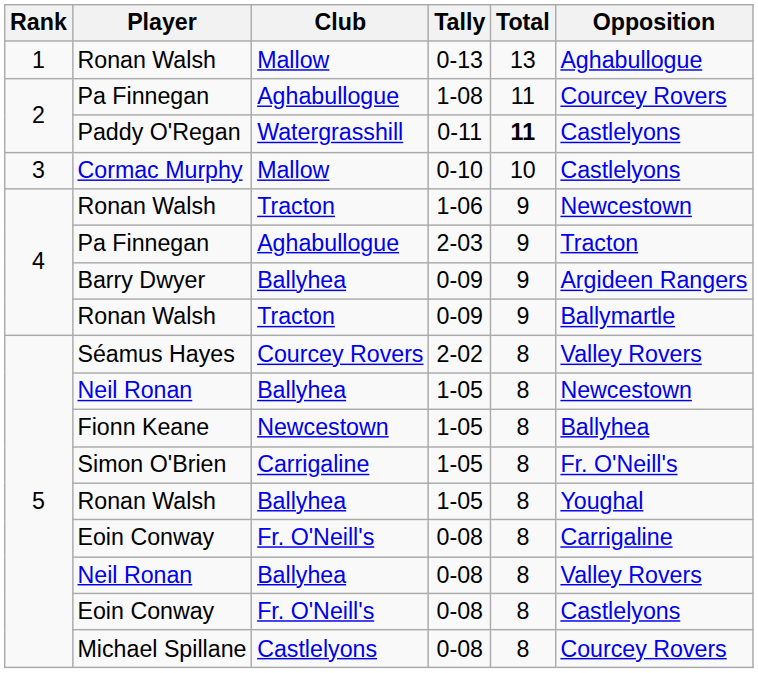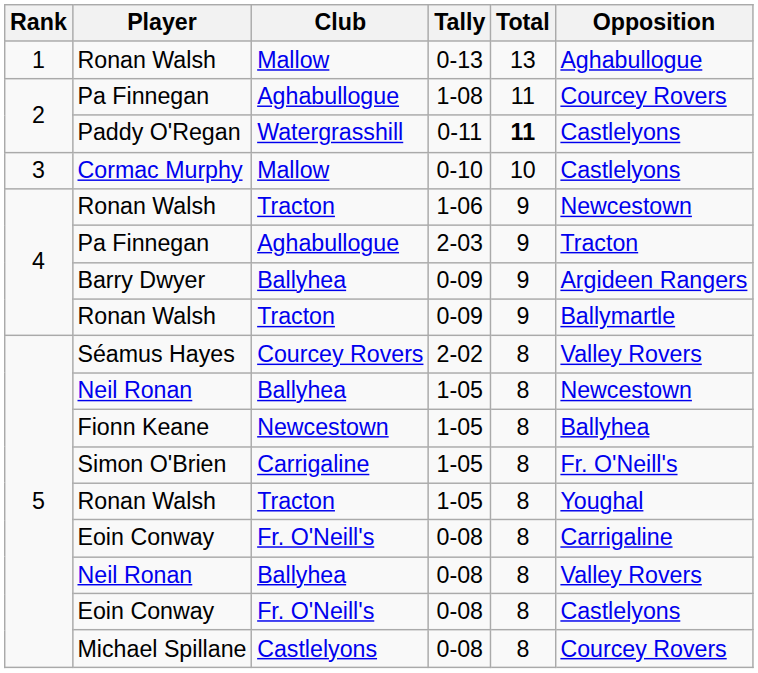Ronan Walsh / 1-05 | Club: Ballyhea -> Tracton
